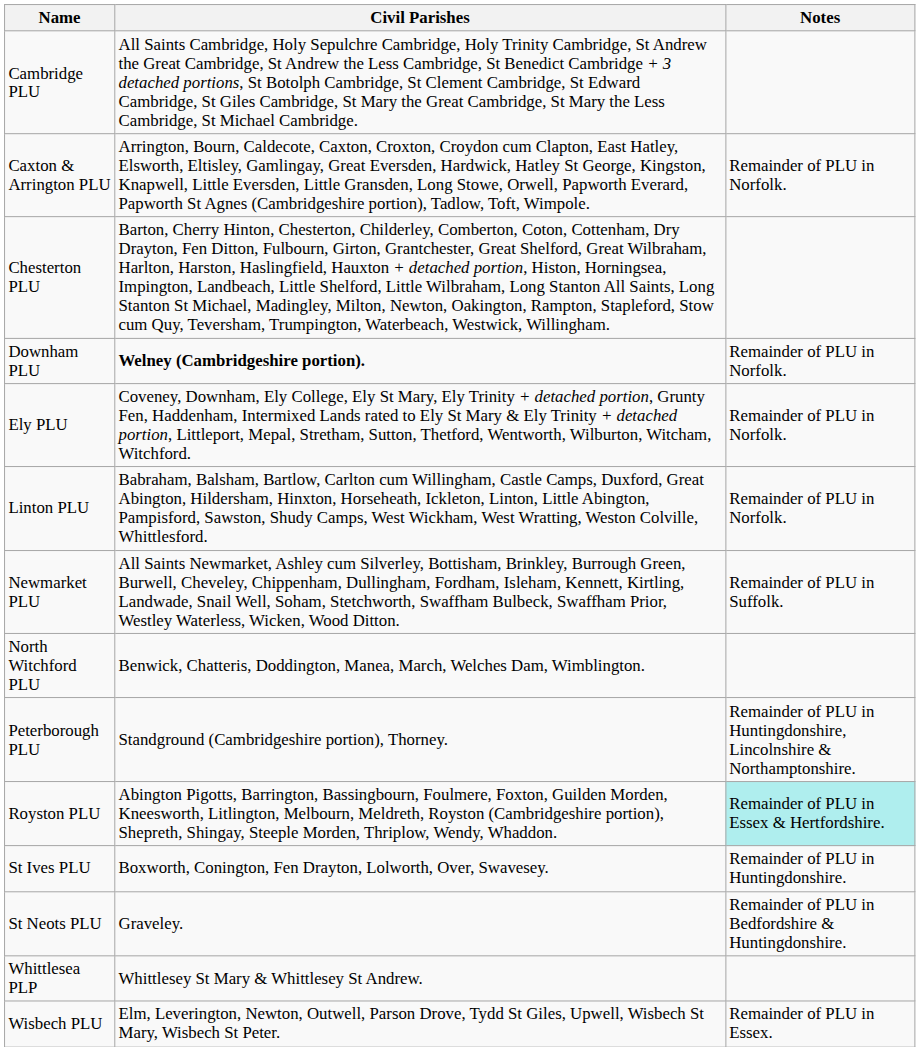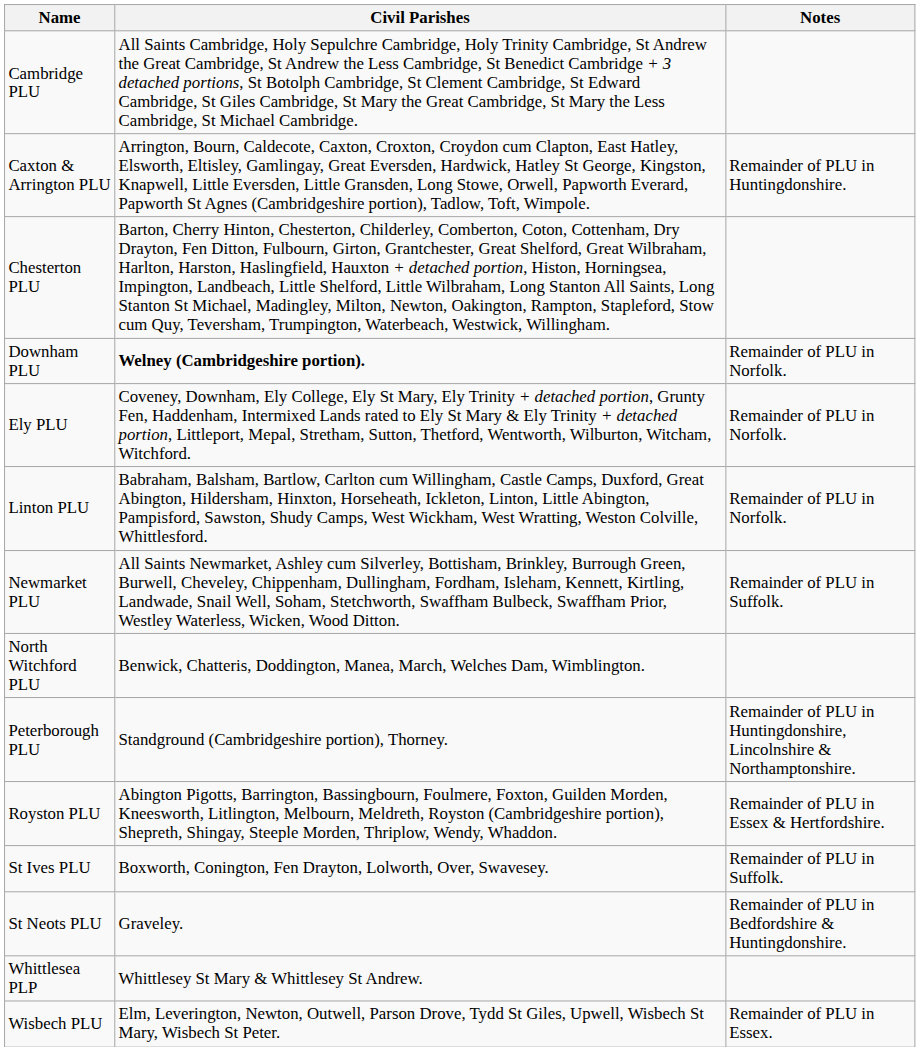Caxton & Arrington PLU | Notes: Remainder of PLU in Norfolk. -> Remainder of PLU in Huntingdonshire.
Royston PLU | Notes: paleturquoise background -> no background
St Ives PLU | Notes: Remainder of PLU in Huntingdonshire. -> Remainder of PLU in Suffolk.
